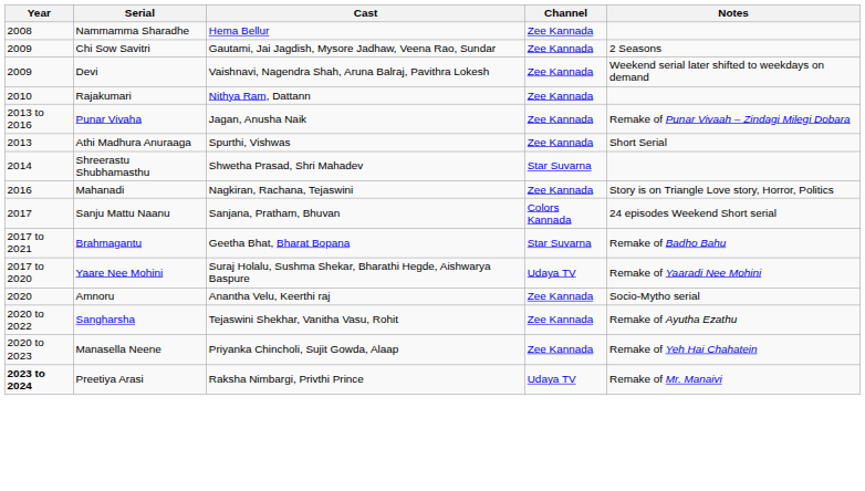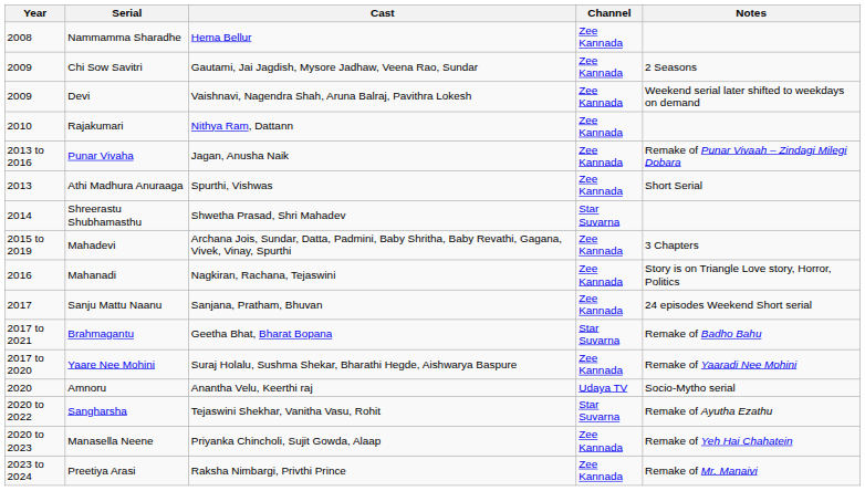+ row: 2015 to 2019 | Mahadevi | Archana Jois, Sundar, Datta, Padmini, Baby Shritha, Baby Revathi, Gagana, Vivek, Vinay, Spurthi | Zee Kannada | 3 Chapters
Sanju Mattu Naanu | Channel: Colors Kannada -> Zee Kannada
Yaare Nee Mohini | Channel: Udaya TV -> Zee Kannada
Amnoru | Channel: Zee Kannada -> Udaya TV
Sangharsha | Channel: Zee Kannada -> Star Suvarna
Preetiya Arasi | Year: bold -> normal
Preetiya Arasi | Channel: Udaya TV -> Zee Kannada
